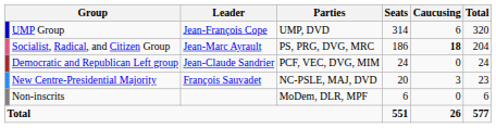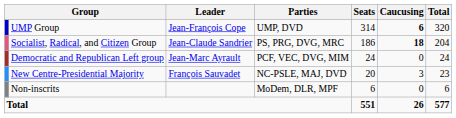UMP Group | Caucusing: normal -> bold
Socialist, Radical, and Citizen Group | Leader: Jean-Marc Ayrault -> Jean-Claude Sandrier
Democratic and Republican Left group | Leader: Jean-Claude Sandrier -> Jean-Marc Ayrault
